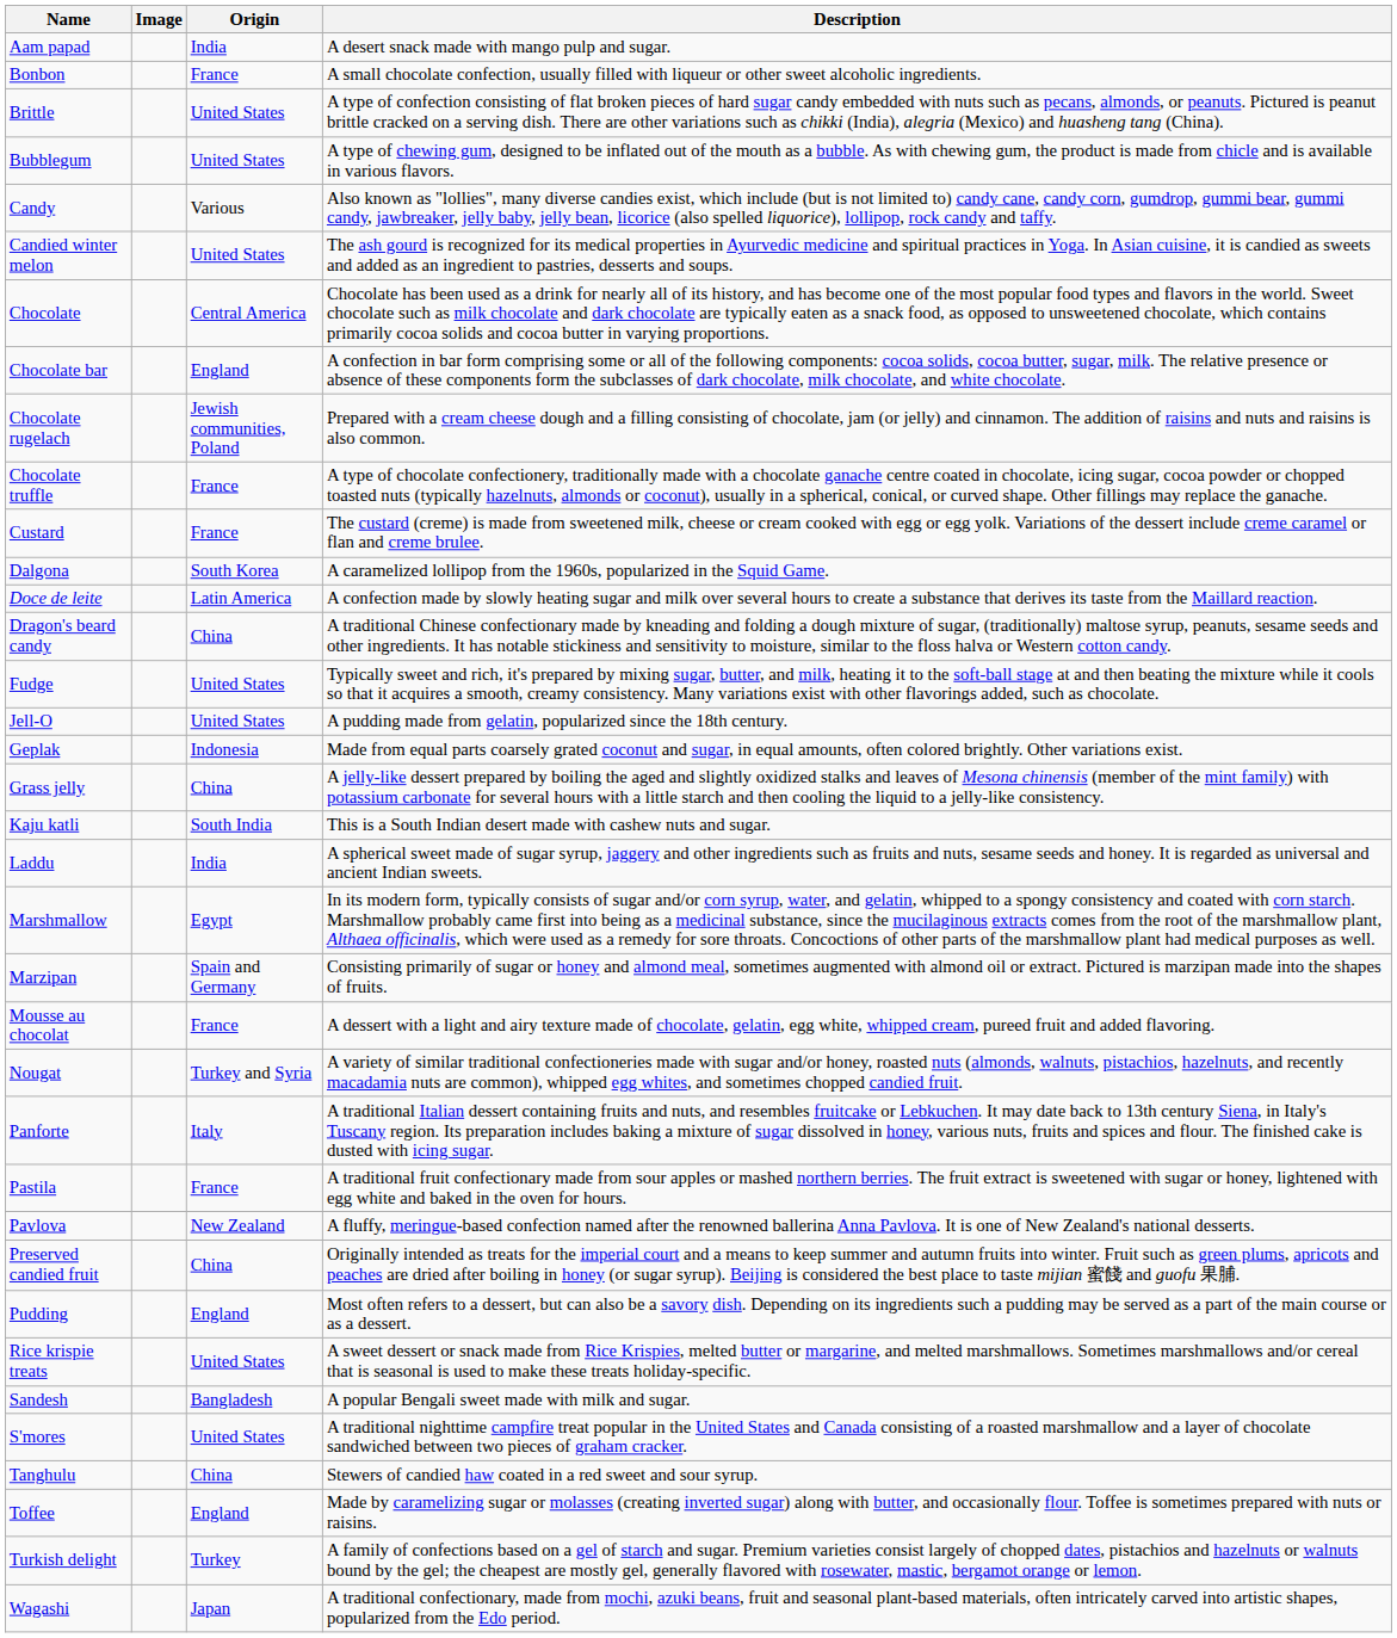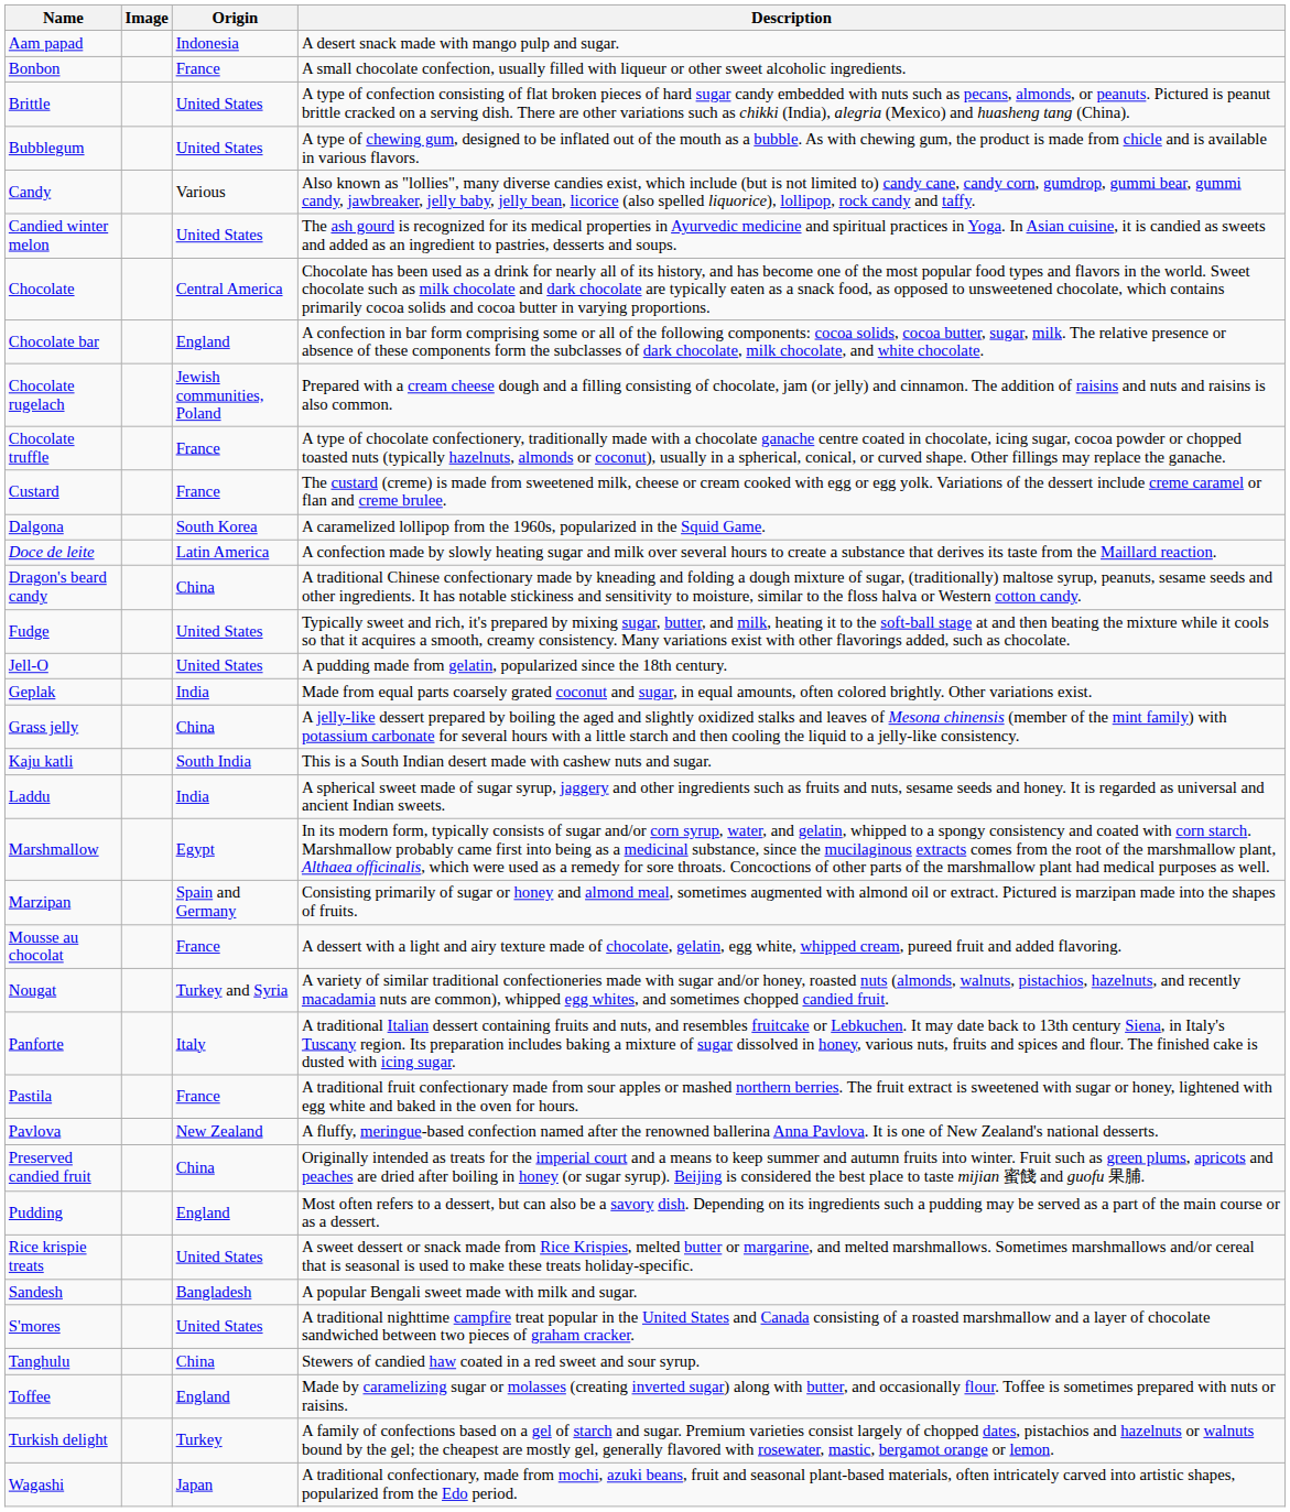Aam papad | Origin: India -> Indonesia
Geplak | Origin: Indonesia -> India
